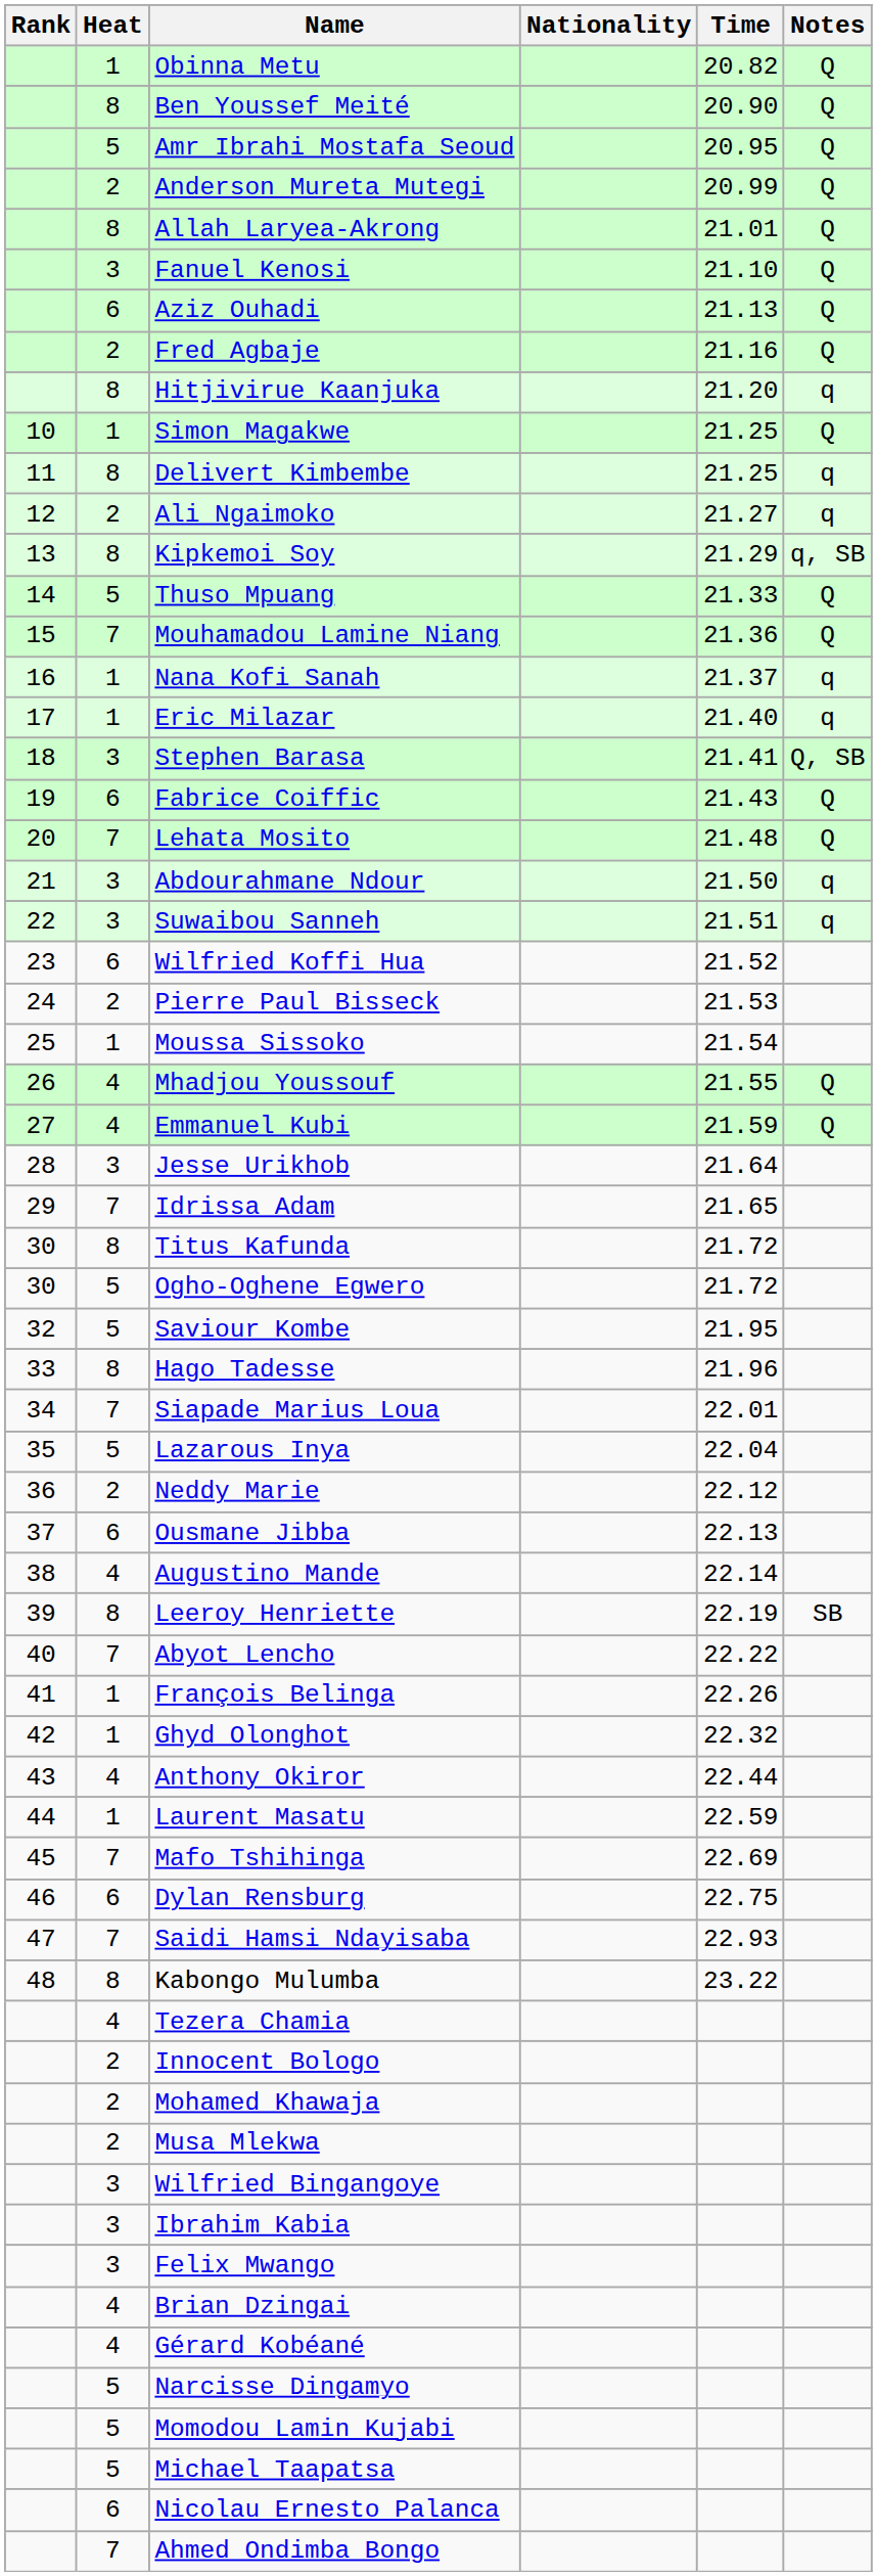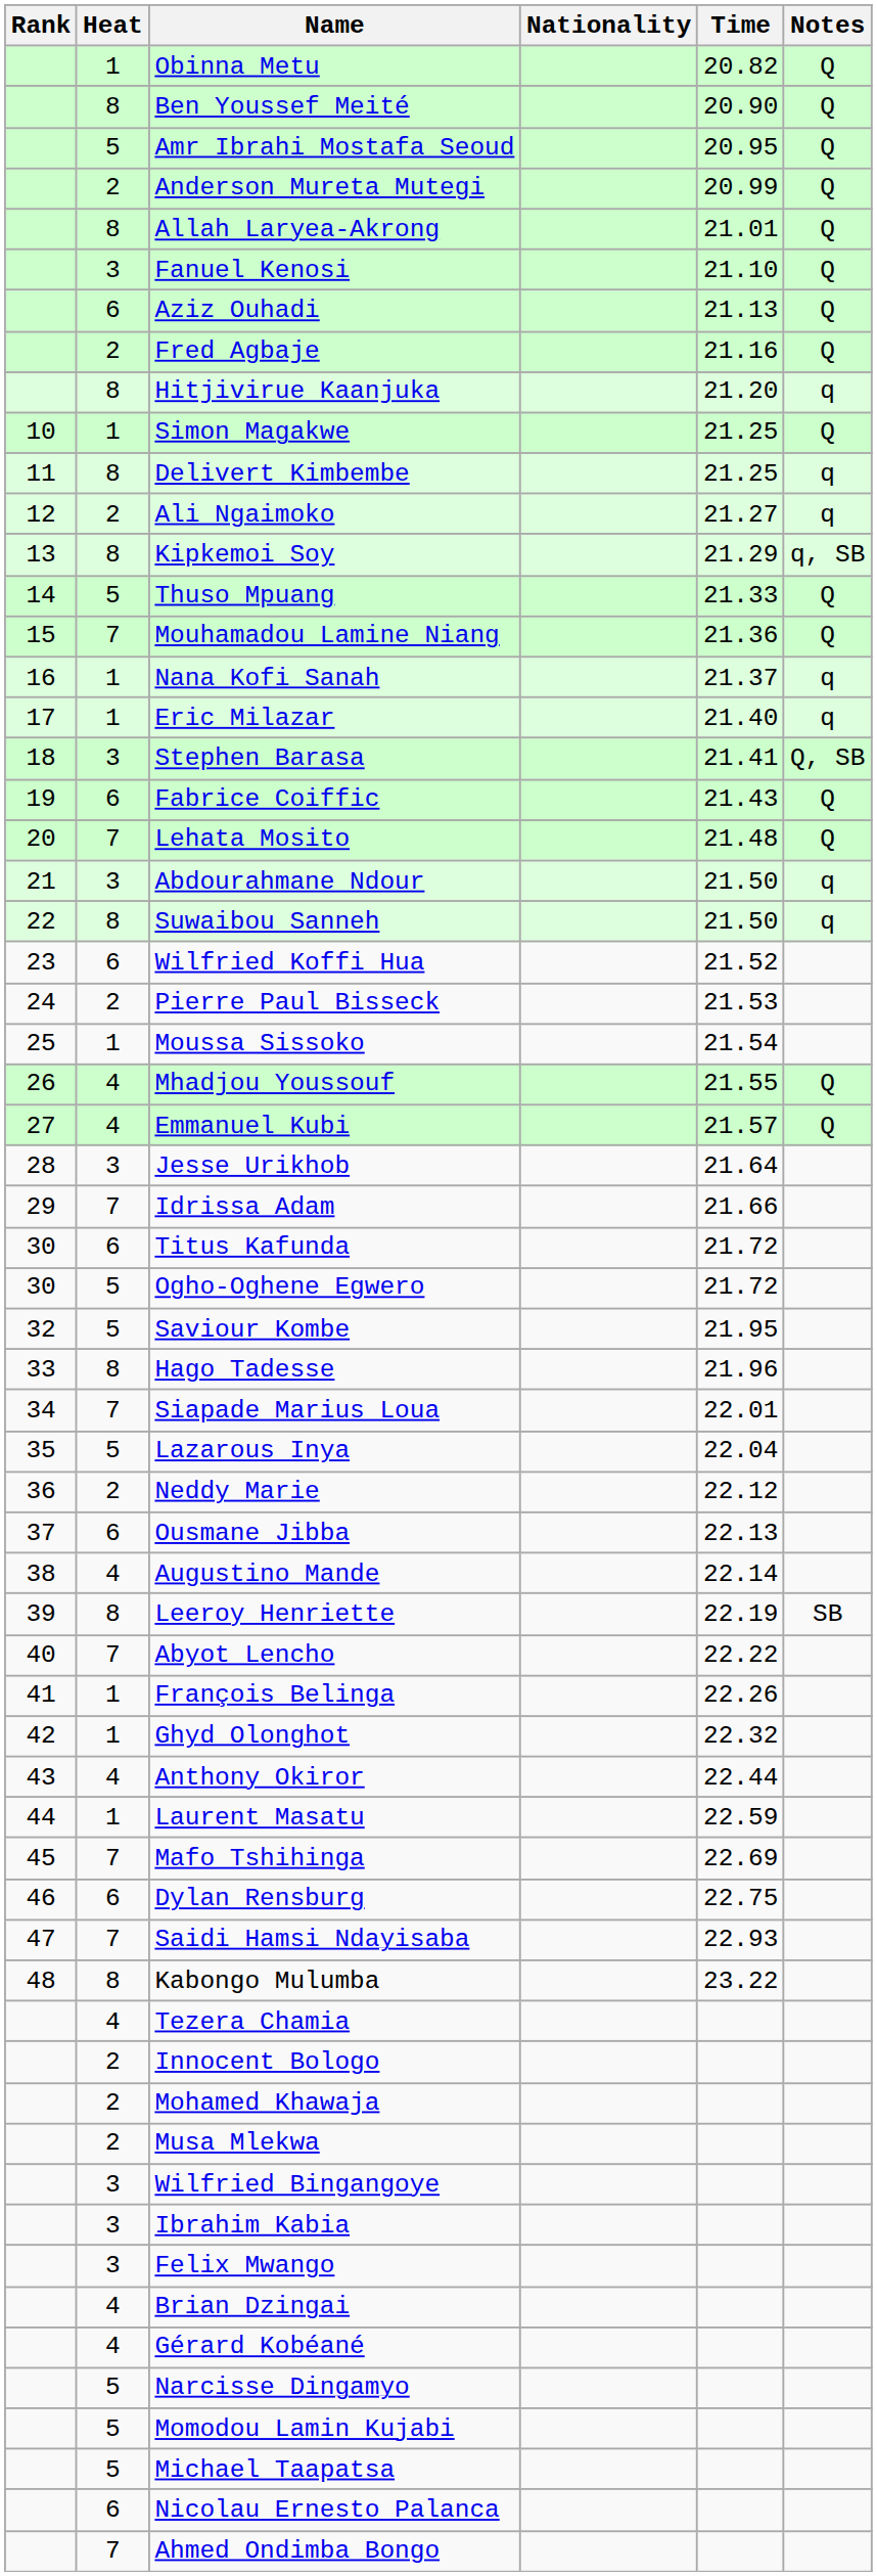Suwaibou Sanneh | Heat: 3 -> 8
Suwaibou Sanneh | Time: 21.51 -> 21.50
Emmanuel Kubi | Time: 21.59 -> 21.57
Idrissa Adam | Time: 21.65 -> 21.66
Titus Kafunda | Heat: 8 -> 6
